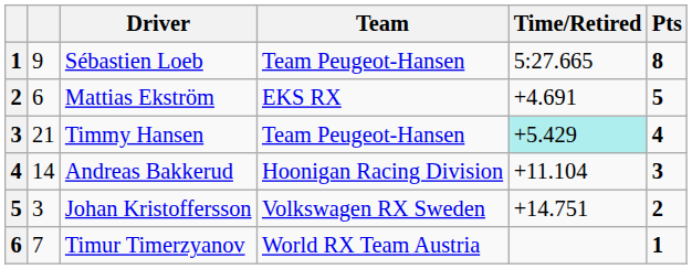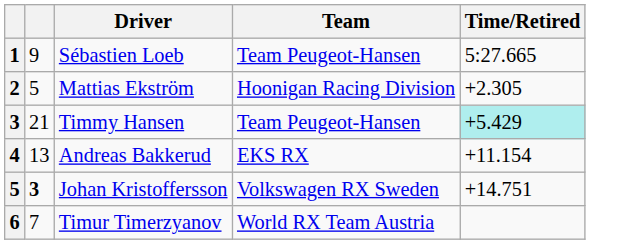- column: Pts | 8 | 5 | 4 | 3 | 2 | 1
Mattias Ekström | column 2: 6 -> 5
Mattias Ekström | Team: EKS RX -> Hoonigan Racing Division
Mattias Ekström | Time/Retired: +4.691 -> +2.305
Andreas Bakkerud | column 2: 14 -> 13
Andreas Bakkerud | Team: Hoonigan Racing Division -> EKS RX
Andreas Bakkerud | Time/Retired: +11.104 -> +11.154
Johan Kristoffersson | column 2: normal -> bold
